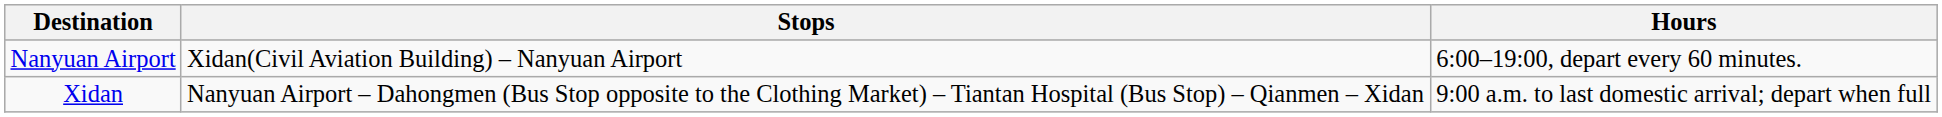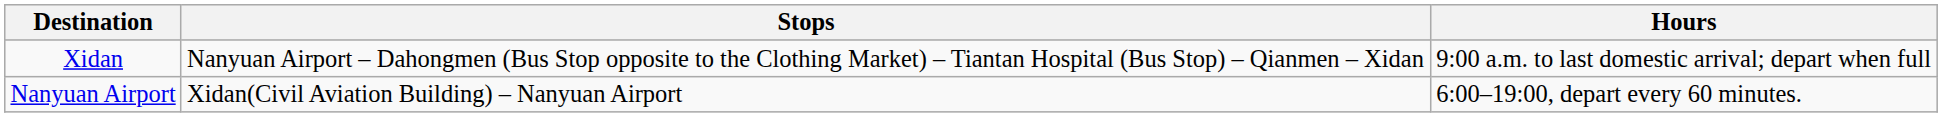rows swapped: Xidan <-> Nanyuan Airport
